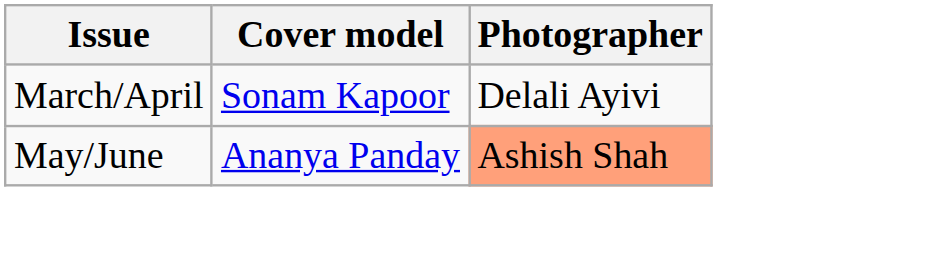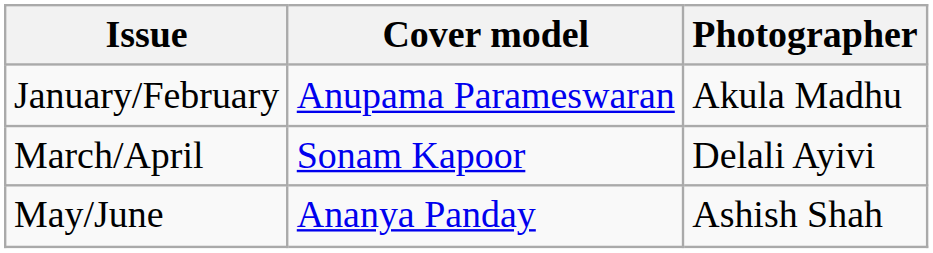+ row: January/February | Anupama Parameswaran | Akula Madhu
May/June | Photographer: lightsalmon background -> no background
